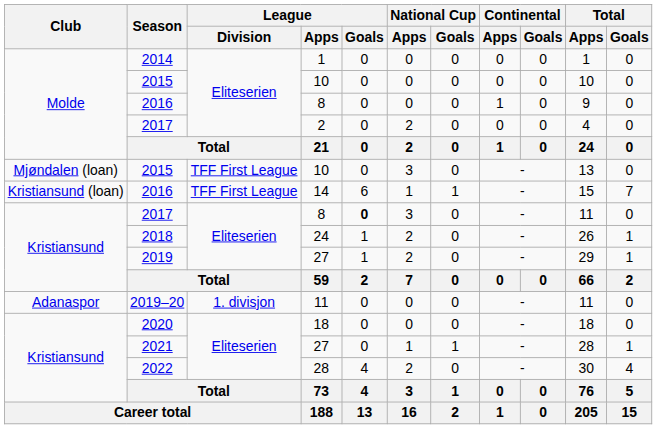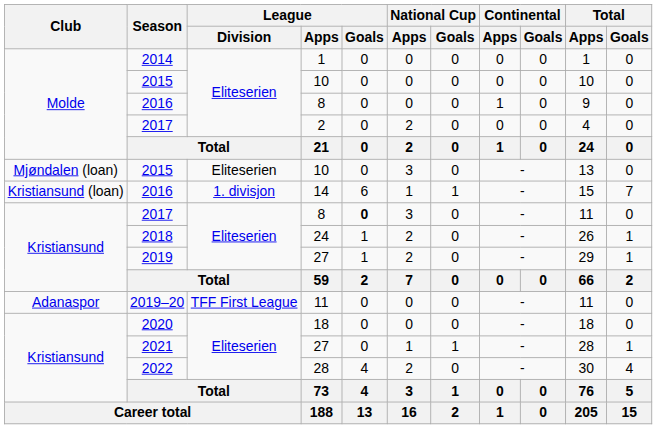Mjøndalen (loan) / 2015 | League / Division: TFF First League -> Eliteserien
Kristiansund (loan) / 2016 | League / Division: TFF First League -> 1. divisjon
2019–20 | League / Division: 1. divisjon -> TFF First League
